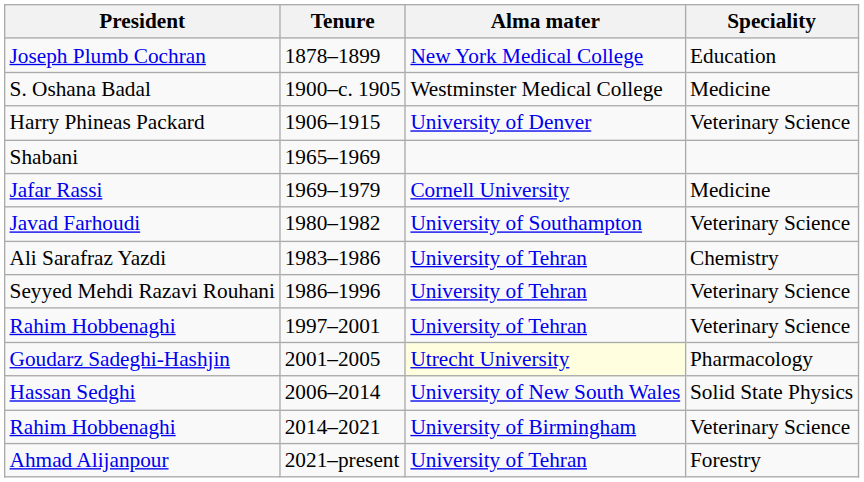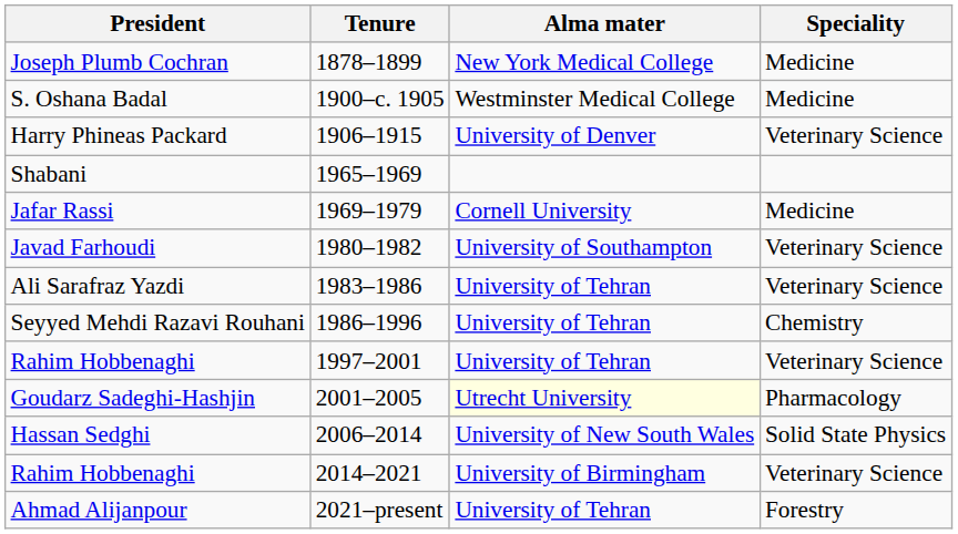Joseph Plumb Cochran | Speciality: Education -> Medicine
Ali Sarafraz Yazdi | Speciality: Chemistry -> Veterinary Science
Seyyed Mehdi Razavi Rouhani | Speciality: Veterinary Science -> Chemistry
